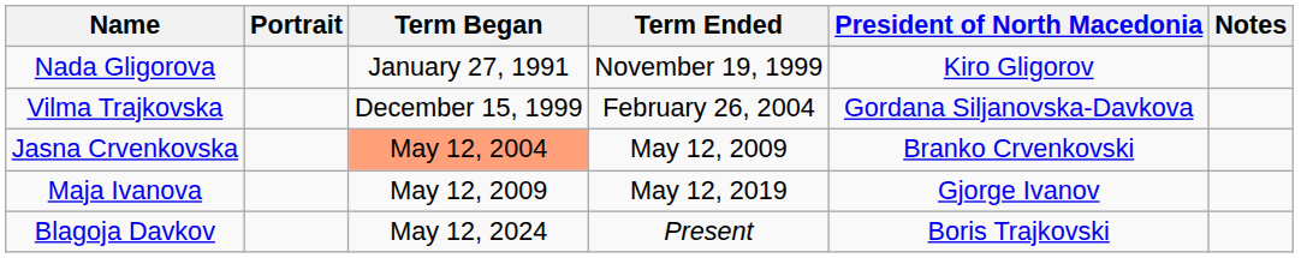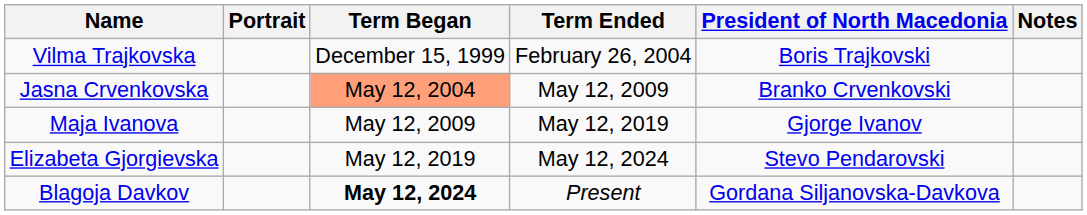- row: Nada Gligorova | January 27, 1991 | November 19, 1999 | Kiro Gligorov
Vilma Trajkovska | President of North Macedonia: Gordana Siljanovska-Davkova -> Boris Trajkovski
+ row: Elizabeta Gjorgievska | May 12, 2019 | May 12, 2024 | Stevo Pendarovski
Blagoja Davkov | Term Began: normal -> bold
Blagoja Davkov | President of North Macedonia: Boris Trajkovski -> Gordana Siljanovska-Davkova
